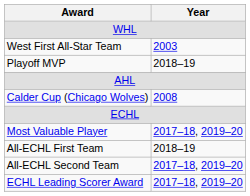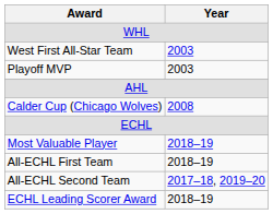Playoff MVP | Year: 2018–19 -> 2003
Most Valuable Player | Year: 2017–18, 2019–20 -> 2018–19
ECHL Leading Scorer Award | Year: 2017–18, 2019–20 -> 2018–19
